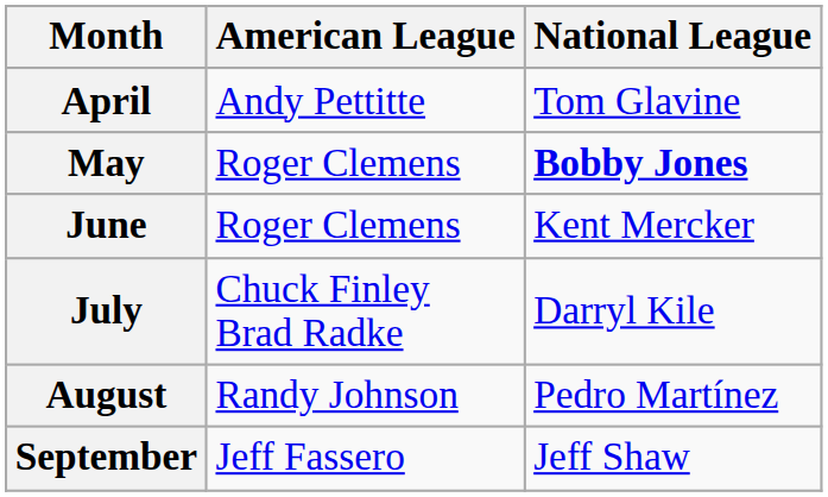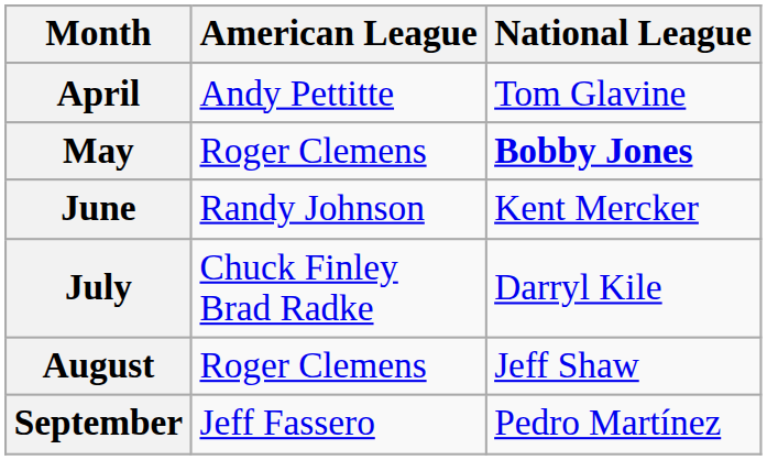June | American League: Roger Clemens -> Randy Johnson
August | American League: Randy Johnson -> Roger Clemens
August | National League: Pedro Martínez -> Jeff Shaw
September | National League: Jeff Shaw -> Pedro Martínez
